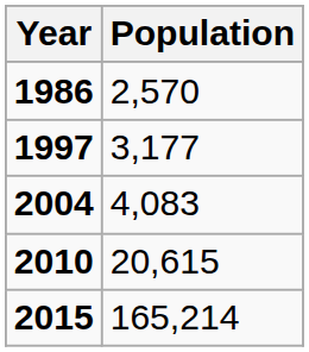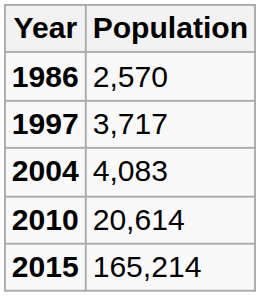1997 | Population: 3,177 -> 3,717
2010 | Population: 20,615 -> 20,614
